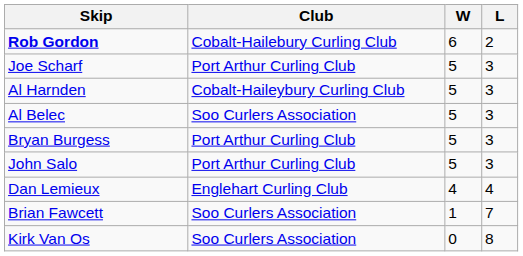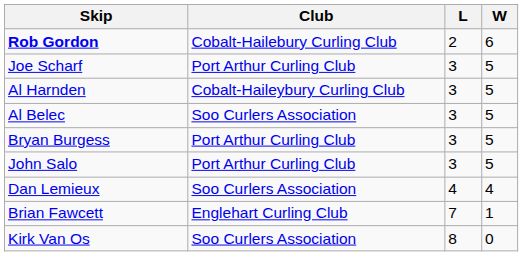columns swapped: W <-> L
Dan Lemieux | Club: Englehart Curling Club -> Soo Curlers Association
Brian Fawcett | Club: Soo Curlers Association -> Englehart Curling Club
